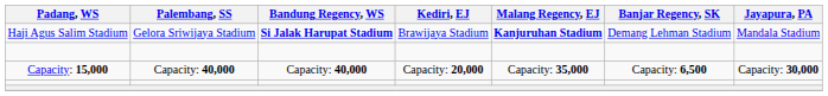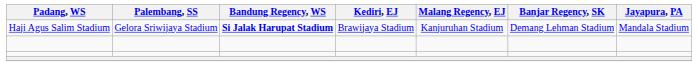Haji Agus Salim Stadium | Malang Regency, EJ: bold -> normal
- row: Capacity: 15,000 | Capacity: 40,000 | Capacity: 40,000 | Capacity: 20,000 | Capacity: 35,000 | Capacity: 6,500 | Capacity: 30,000
